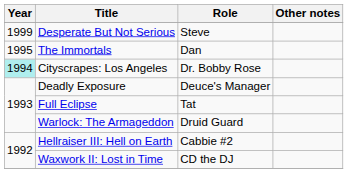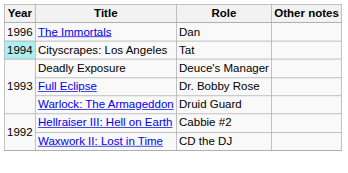- row: 1999 | Desperate But Not Serious | Steve
The Immortals | Year: 1995 -> 1996
Cityscrapes: Los Angeles | Role: Dr. Bobby Rose -> Tat
Full Eclipse | Role: Tat -> Dr. Bobby Rose
